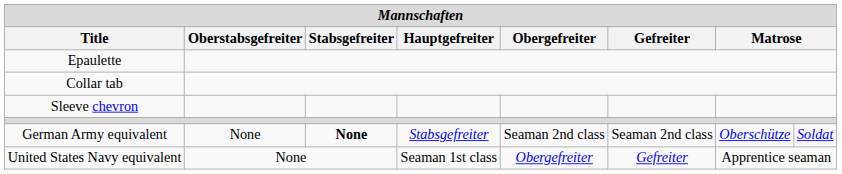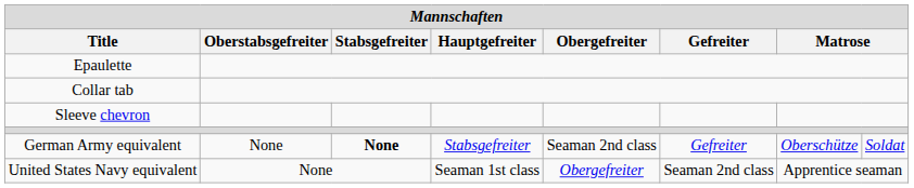German Army equivalent | Gefreiter: Seaman 2nd class -> Gefreiter
United States Navy equivalent | Gefreiter: Gefreiter -> Seaman 2nd class
